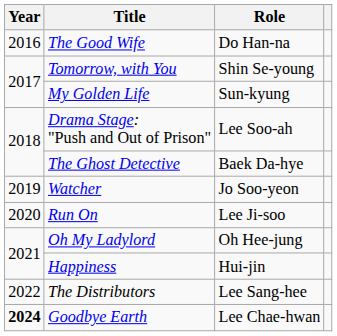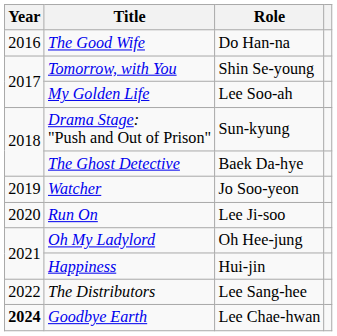My Golden Life | Role: Sun-kyung -> Lee Soo-ah
Drama Stage: "Push and Out of Prison" | Role: Lee Soo-ah -> Sun-kyung
